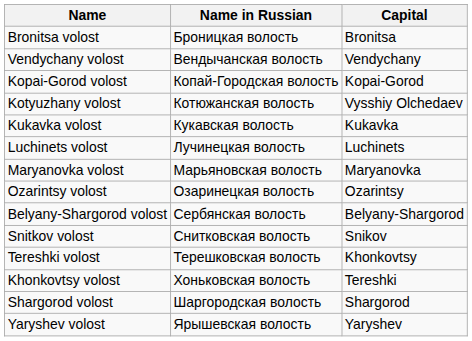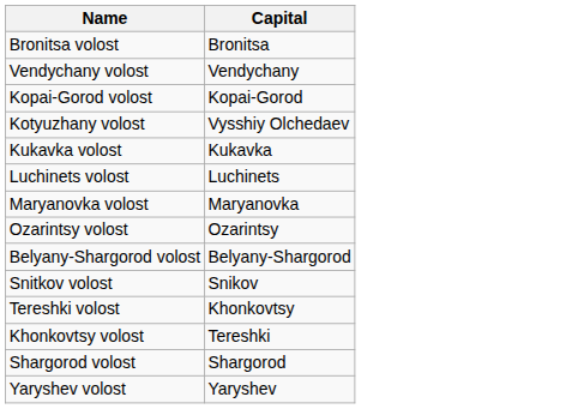- column: Name in Russian | Броницкая волость | Вендычанская волость | Копай-Городская волость | Котюжанская волость | Кукавская волость | Лучинецкая волость | Марьяновская волость | Озаринецкая волость | Сербянская волость | Снитковская волость | Терешковская волость | Хоньковская волость | Шаргородская волость | Ярышевская волость
